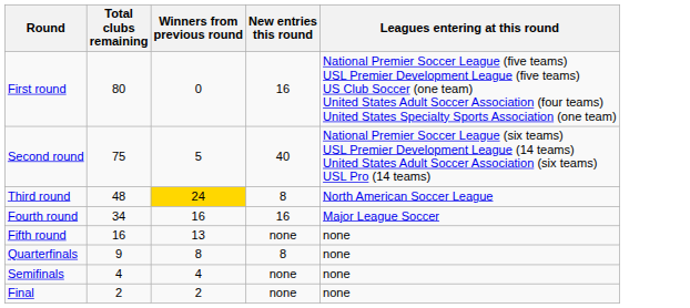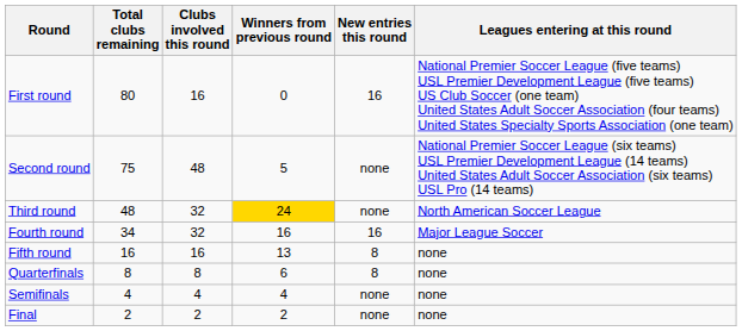+ column: Clubs involved this round | 16 | 48 | 32 | 32 | 16 | 8 | 4 | 2
Second round | New entries this round: 40 -> none
Third round | New entries this round: 8 -> none
Fifth round | New entries this round: none -> 8
Quarterfinals | Total clubs remaining: 9 -> 8
Quarterfinals | Winners from previous round: 8 -> 6
